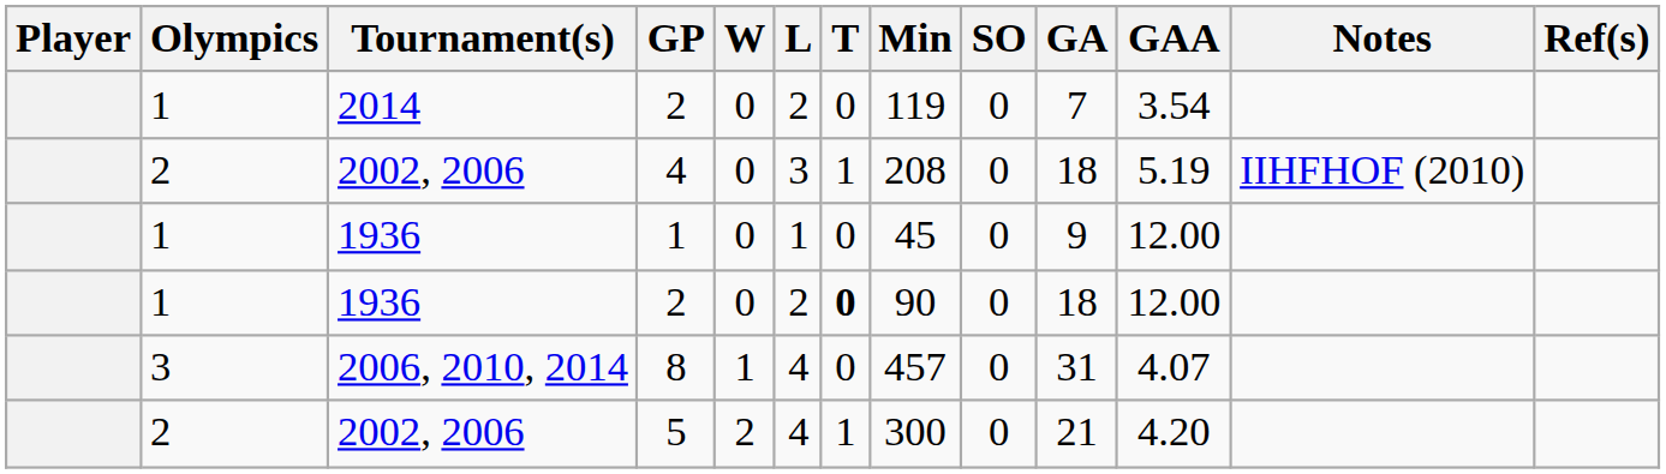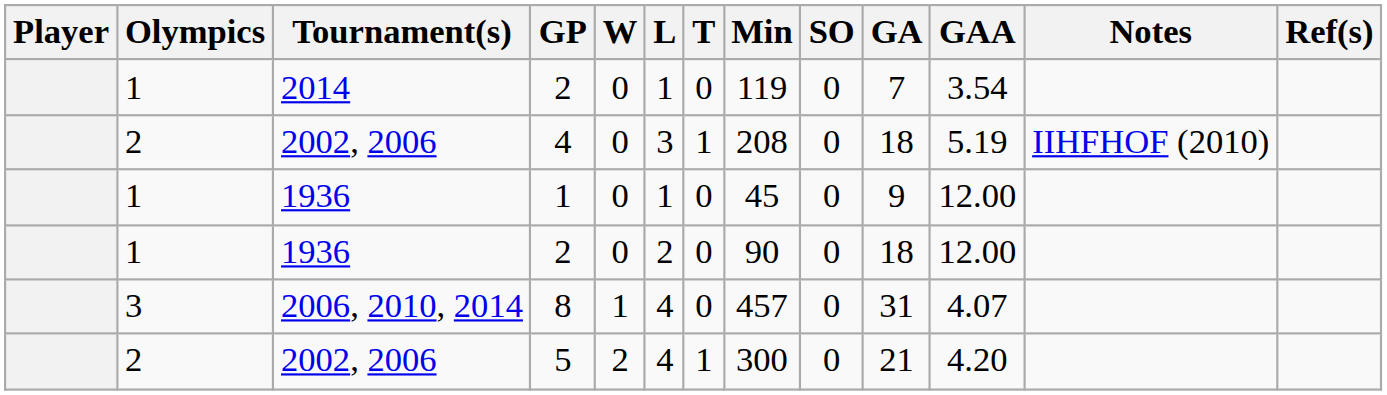2014 / 2 | L: 2 -> 1
1936 / 2 | T: bold -> normal
